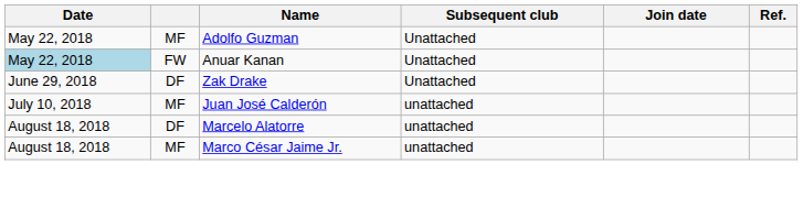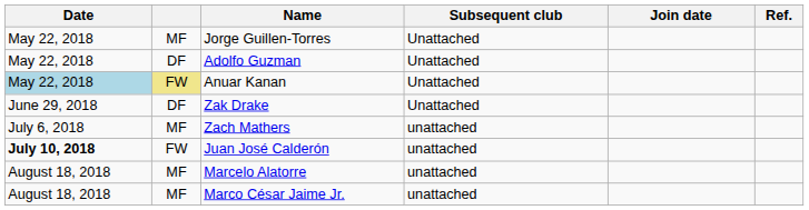+ row: May 22, 2018 | MF | Jorge Guillen-Torres | Unattached
Adolfo Guzman | column 2: MF -> DF
Anuar Kanan | column 2: no background -> khaki background
+ row: July 6, 2018 | MF | Zach Mathers | unattached
Juan José Calderón | Date: normal -> bold
Juan José Calderón | column 2: MF -> FW
Marcelo Alatorre | column 2: DF -> MF
